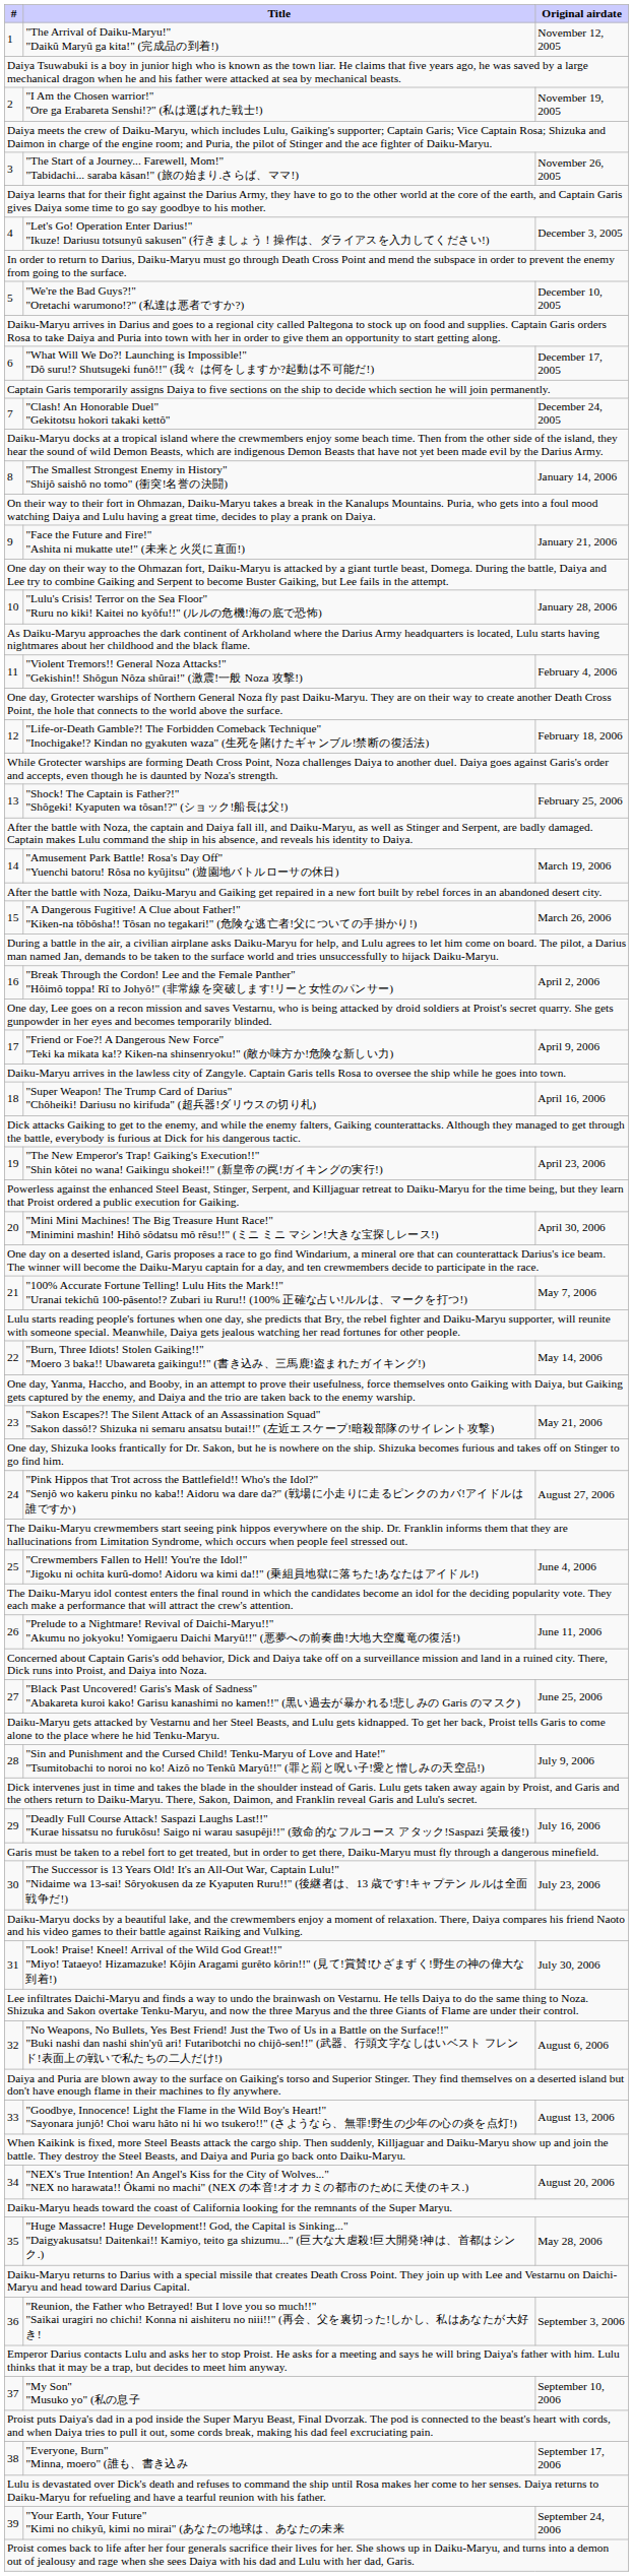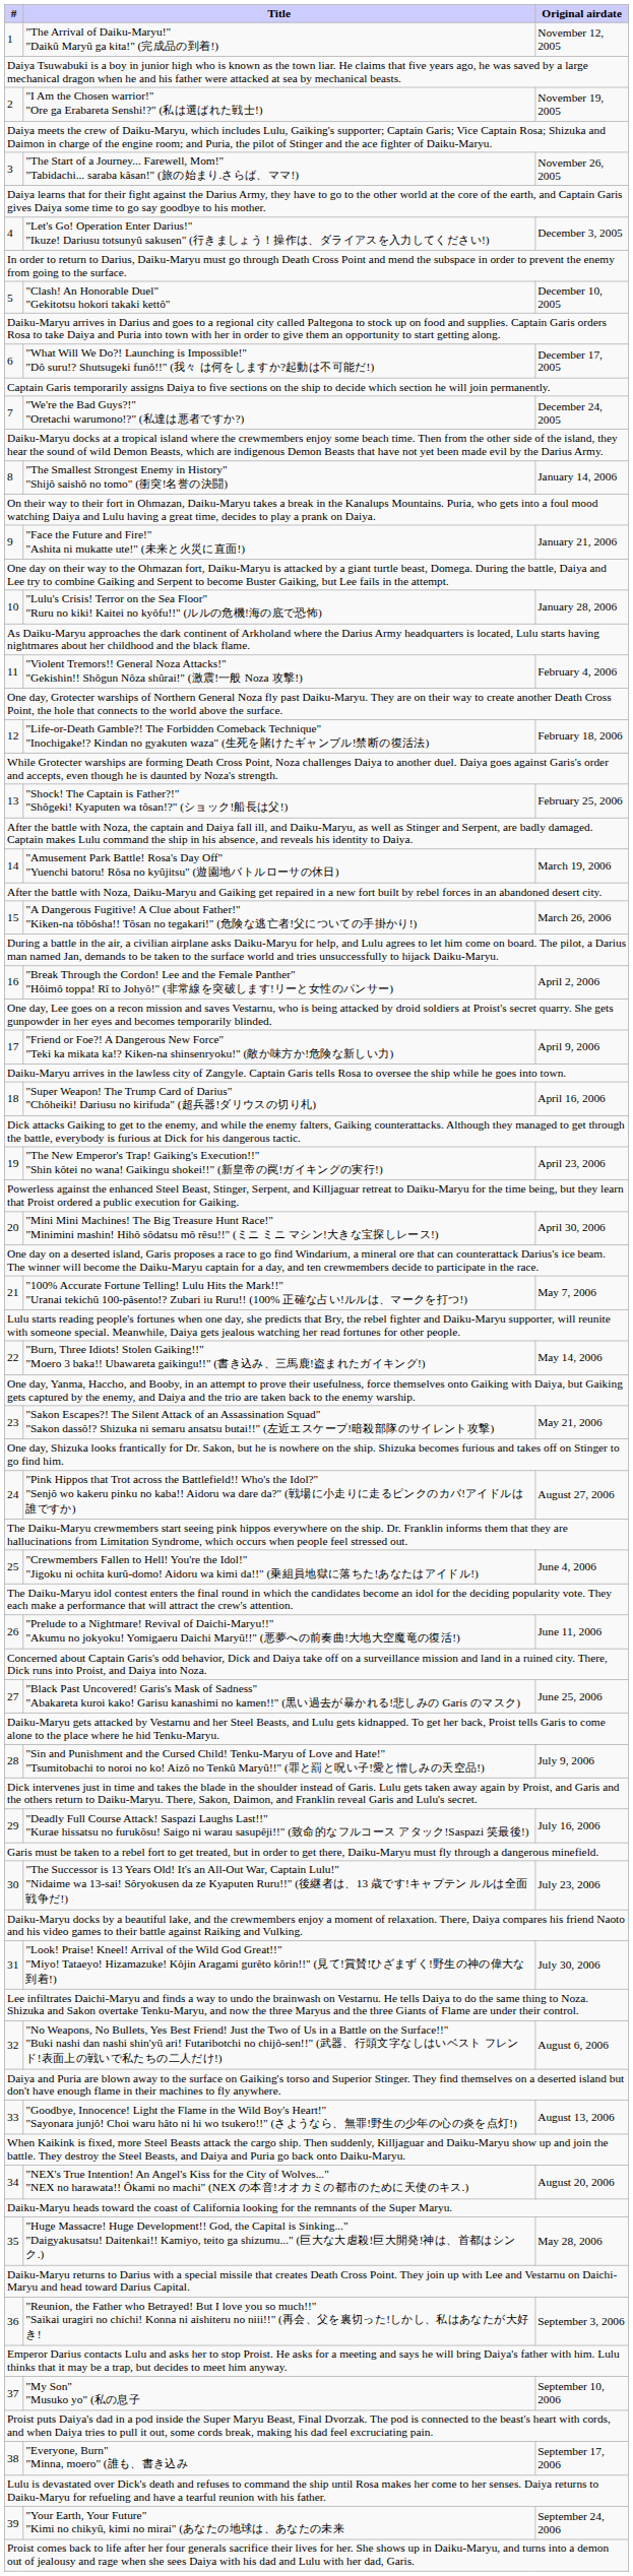5 | Title: "We're the Bad Guys?!" "Oretachi warumono!?" (私達は悪者ですか?) -> "Clash! An Honorable Duel" "Gekitotsu hokori takaki kettô"
7 | Title: "Clash! An Honorable Duel" "Gekitotsu hokori takaki kettô" -> "We're the Bad Guys?!" "Oretachi warumono!?" (私達は悪者ですか?)
